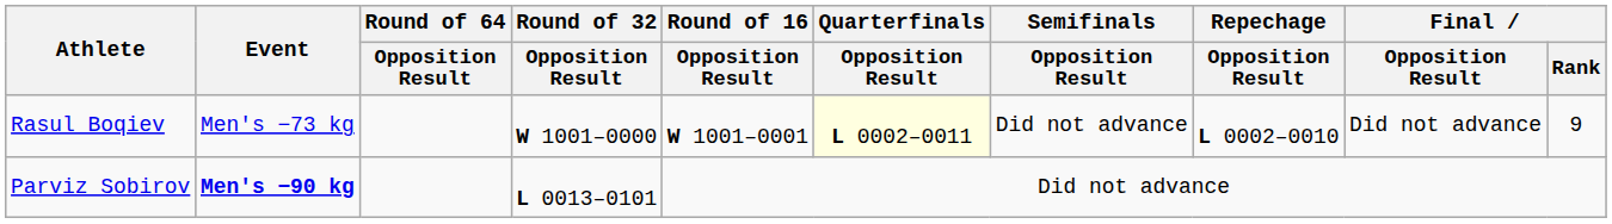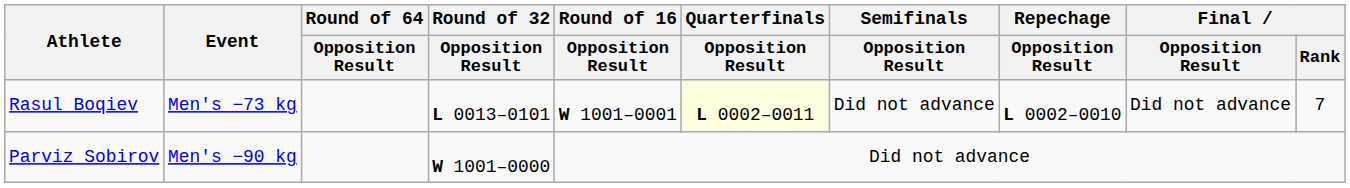Rasul Boqiev | Round of 32 / Opposition Result: W 1001–0000 -> L 0013–0101
Rasul Boqiev | Final / Rank: 9 -> 7
Parviz Sobirov | Event: bold -> normal
Parviz Sobirov | Round of 32 / Opposition Result: L 0013–0101 -> W 1001–0000
